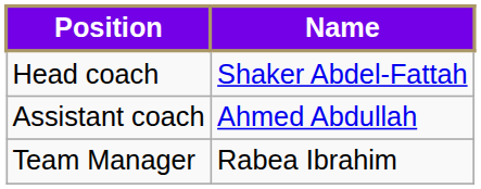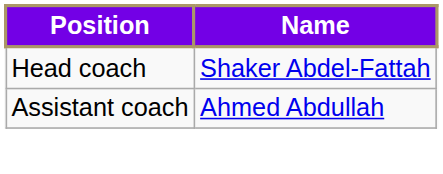- row: Team Manager | Rabea Ibrahim
